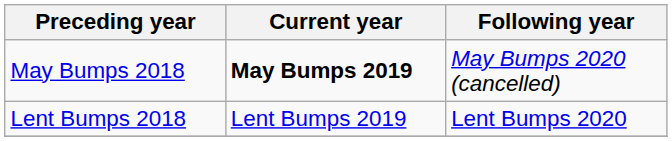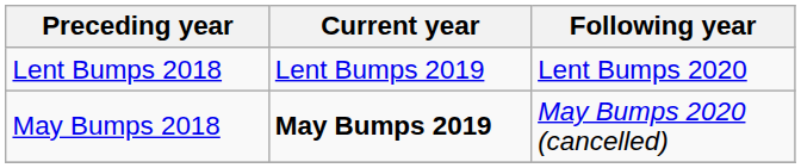rows swapped: May Bumps 2018 <-> Lent Bumps 2018
